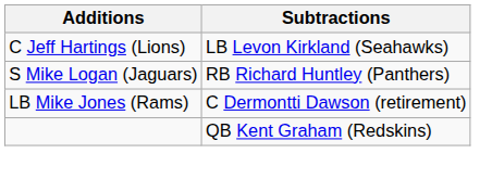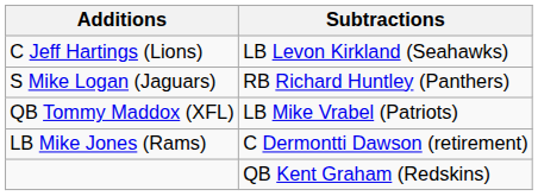+ row: QB Tommy Maddox (XFL) | LB Mike Vrabel (Patriots)
